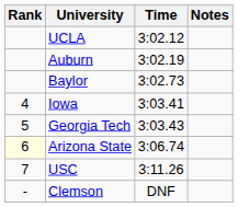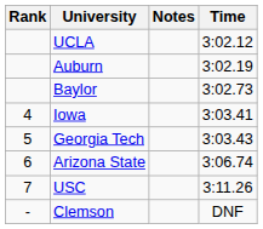columns swapped: Time <-> Notes
Arizona State | Rank: lightyellow background -> no background
